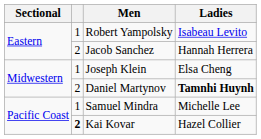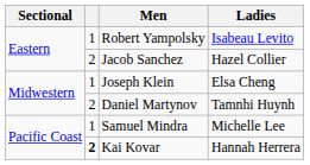Jacob Sanchez | Ladies: Hannah Herrera -> Hazel Collier
Daniel Martynov | Ladies: bold -> normal
Kai Kovar | Ladies: Hazel Collier -> Hannah Herrera
